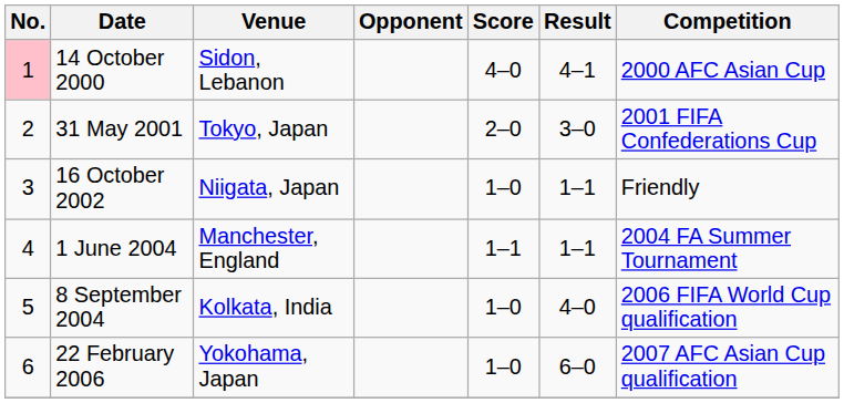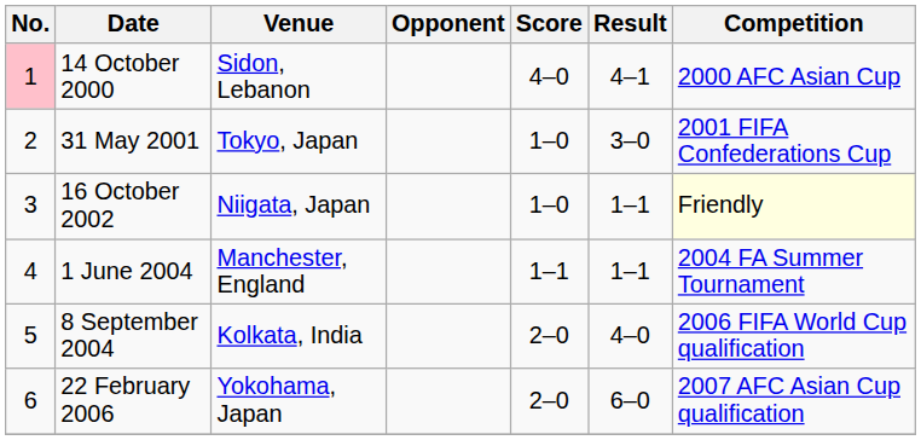31 May 2001 | Score: 2–0 -> 1–0
16 October 2002 | Competition: no background -> lightyellow background
8 September 2004 | Score: 1–0 -> 2–0
22 February 2006 | Score: 1–0 -> 2–0
